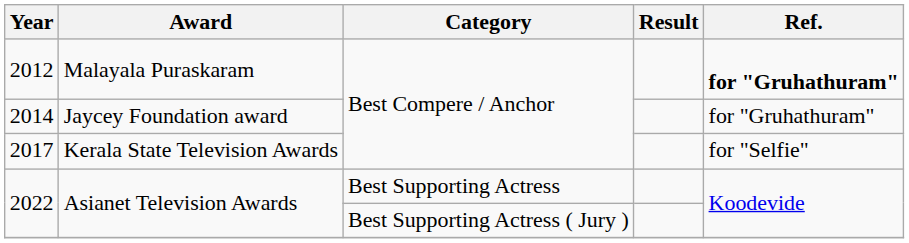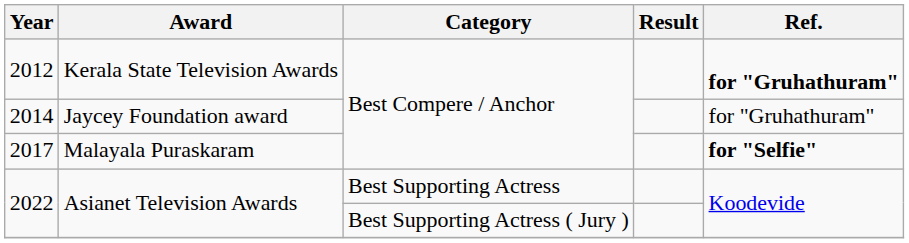2012 | Award: Malayala Puraskaram -> Kerala State Television Awards
2017 | Award: Kerala State Television Awards -> Malayala Puraskaram
2017 | Ref.: normal -> bold
